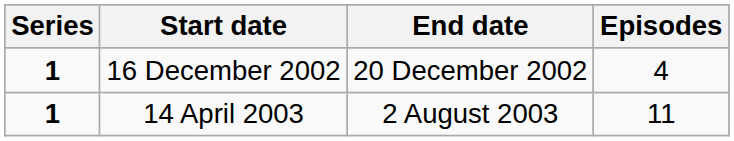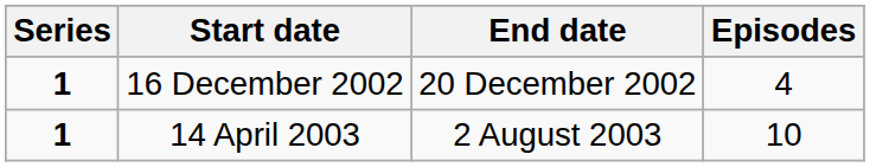14 April 2003 | Episodes: 11 -> 10
